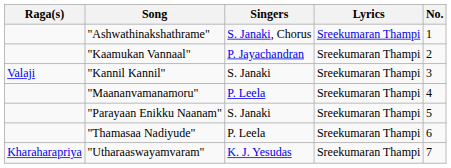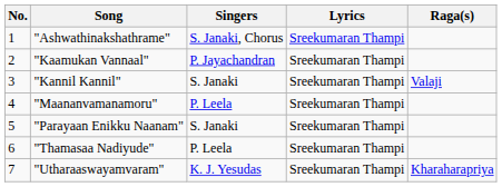columns swapped: No. <-> Raga(s)
